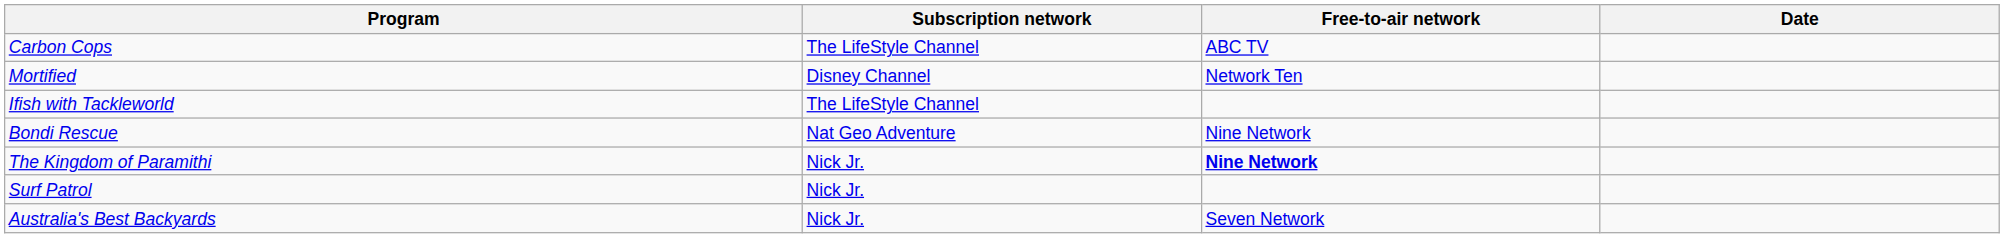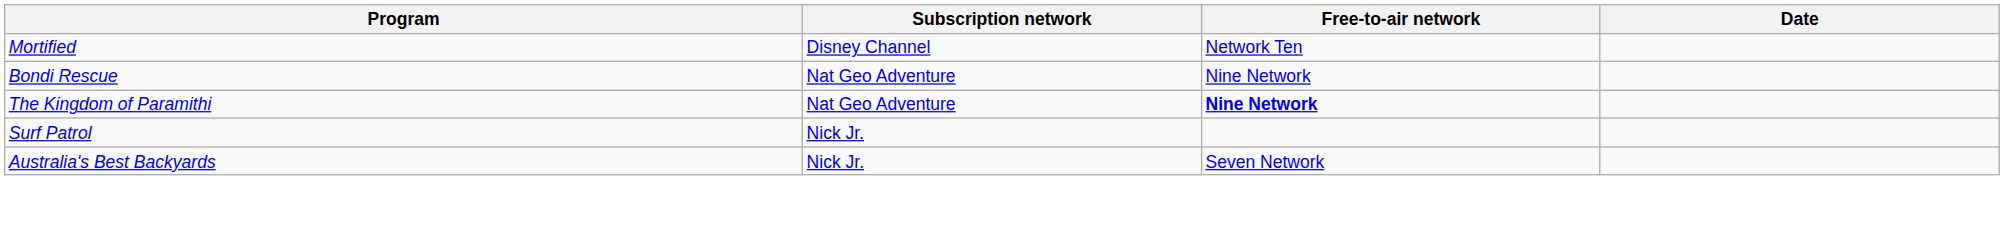- row: Carbon Cops | The LifeStyle Channel | ABC TV
- row: Ifish with Tackleworld | The LifeStyle Channel
The Kingdom of Paramithi | Subscription network: Nick Jr. -> Nat Geo Adventure
